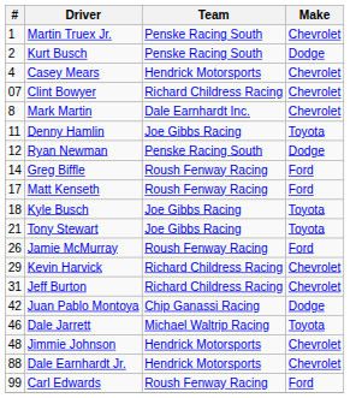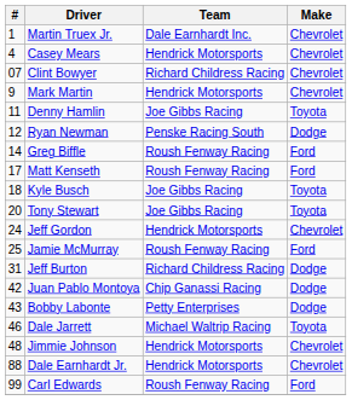Martin Truex Jr. | Team: Penske Racing South -> Dale Earnhardt Inc.
- row: 2 | Kurt Busch | Penske Racing South | Dodge
Mark Martin | #: 8 -> 9
Mark Martin | Team: Dale Earnhardt Inc. -> Hendrick Motorsports
Tony Stewart | #: 21 -> 20
+ row: 24 | Jeff Gordon | Hendrick Motorsports | Chevrolet
Jamie McMurray | #: 26 -> 25
- row: 29 | Kevin Harvick | Richard Childress Racing | Chevrolet
Jeff Burton | Make: Chevrolet -> Dodge
+ row: 43 | Bobby Labonte | Petty Enterprises | Dodge
